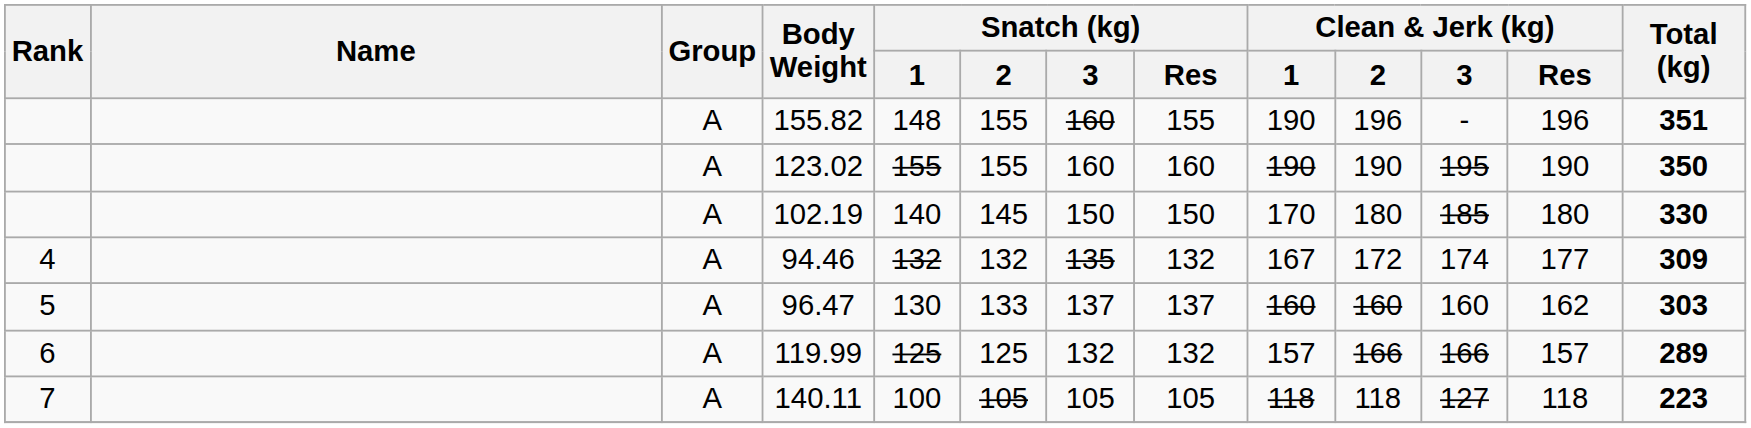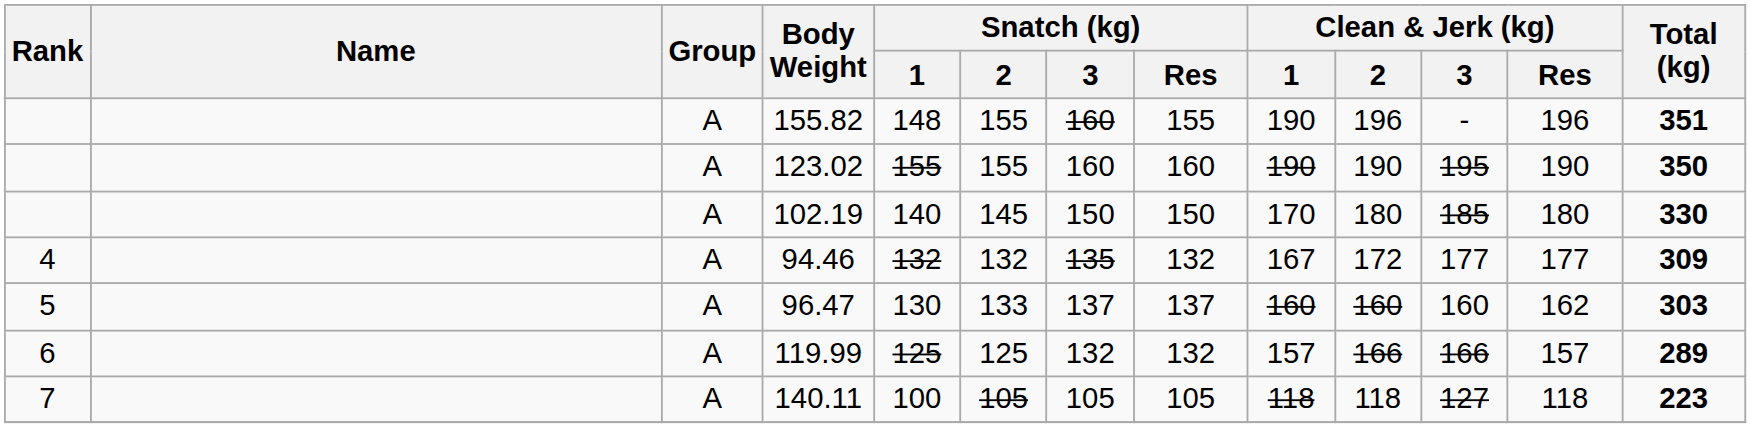94.46 | Clean & Jerk (kg) / 3: 174 -> 177
